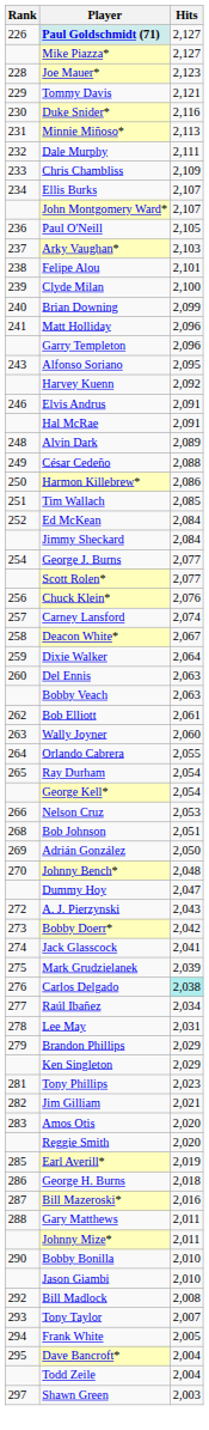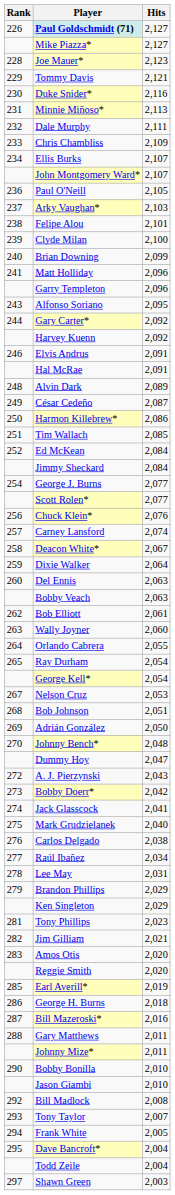+ row: 244 | Gary Carter* | 2,092
César Cedeño | Hits: 2,088 -> 2,087
Nelson Cruz | Rank: 266 -> 267
Mark Grudzielanek | Hits: 2,039 -> 2,040
Carlos Delgado | Hits: paleturquoise background -> no background
